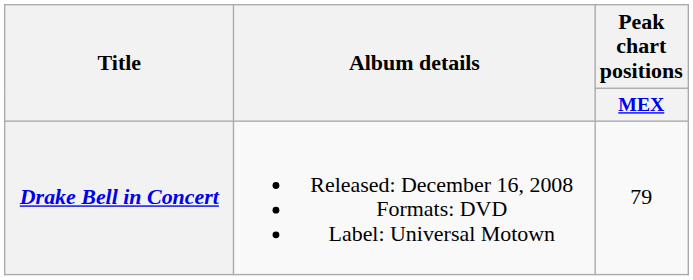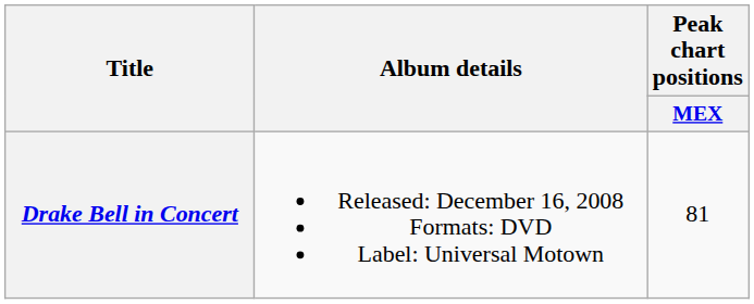Drake Bell in Concert | Peak chart positions / MEX: 79 -> 81
